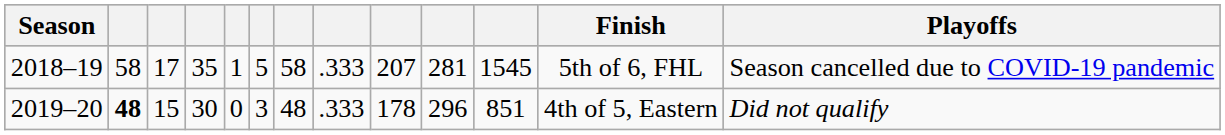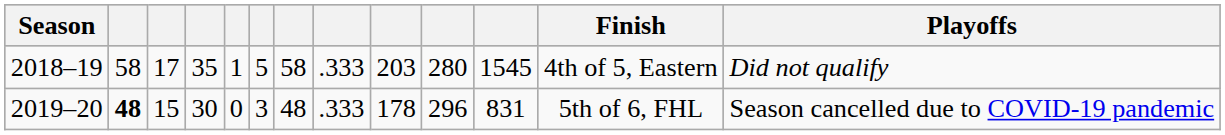2018–19 | column 9: 207 -> 203
2018–19 | column 10: 281 -> 280
2018–19 | Finish: 5th of 6, FHL -> 4th of 5, Eastern
2018–19 | Playoffs: Season cancelled due to COVID-19 pandemic -> Did not qualify
2019–20 | column 11: 851 -> 831
2019–20 | Finish: 4th of 5, Eastern -> 5th of 6, FHL
2019–20 | Playoffs: Did not qualify -> Season cancelled due to COVID-19 pandemic
